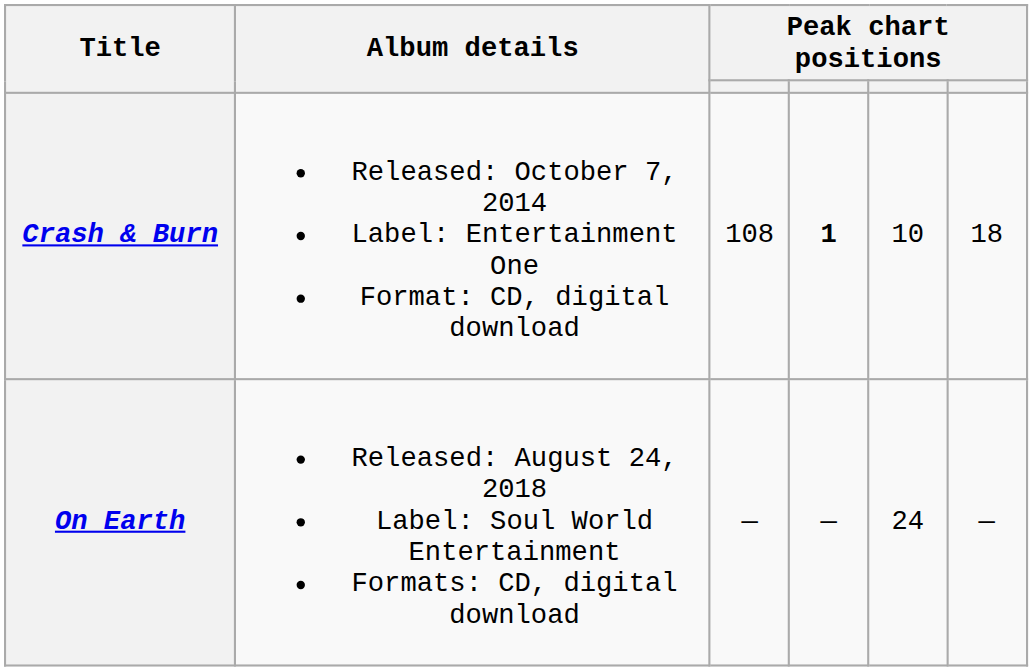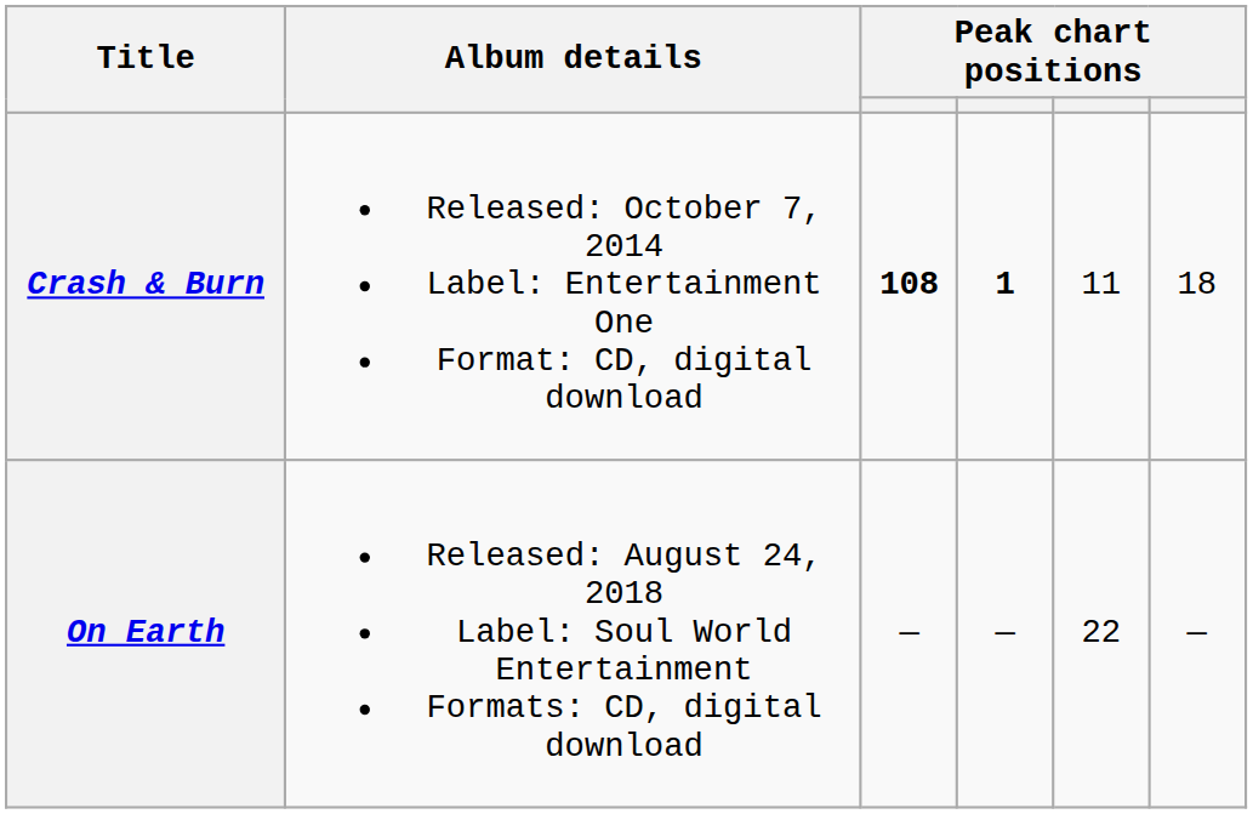Crash & Burn | column 3: normal -> bold
Crash & Burn | column 5: 10 -> 11
On Earth | column 5: 24 -> 22
